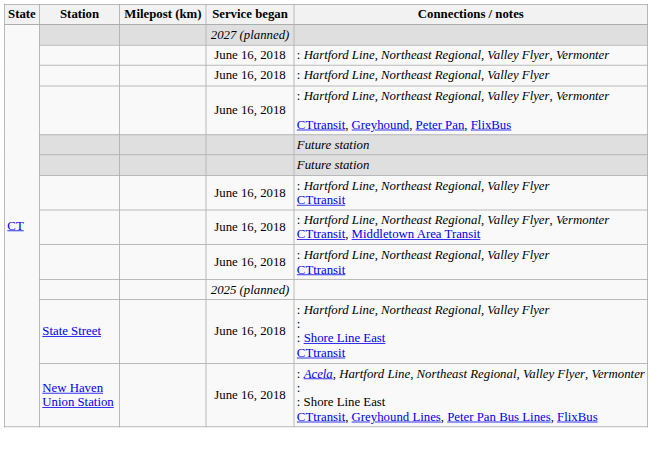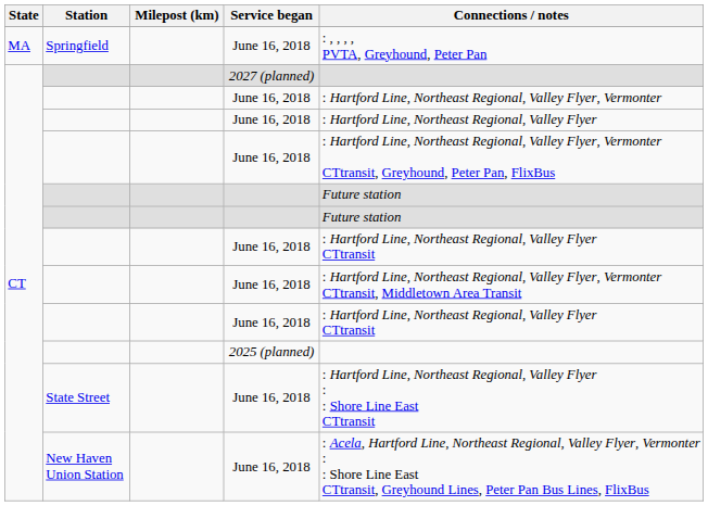+ row: MA | Springfield | June 16, 2018 | : , , , , PVTA, Greyhound, Peter Pan
